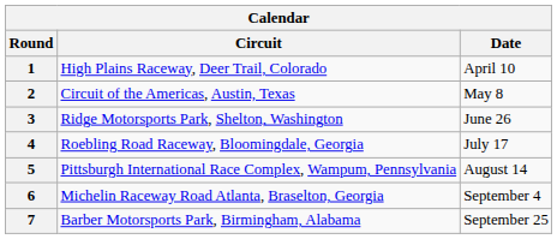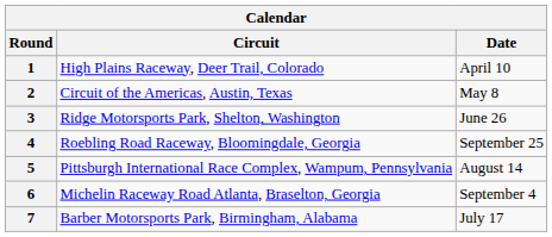4 | Date: July 17 -> September 25
7 | Date: September 25 -> July 17
